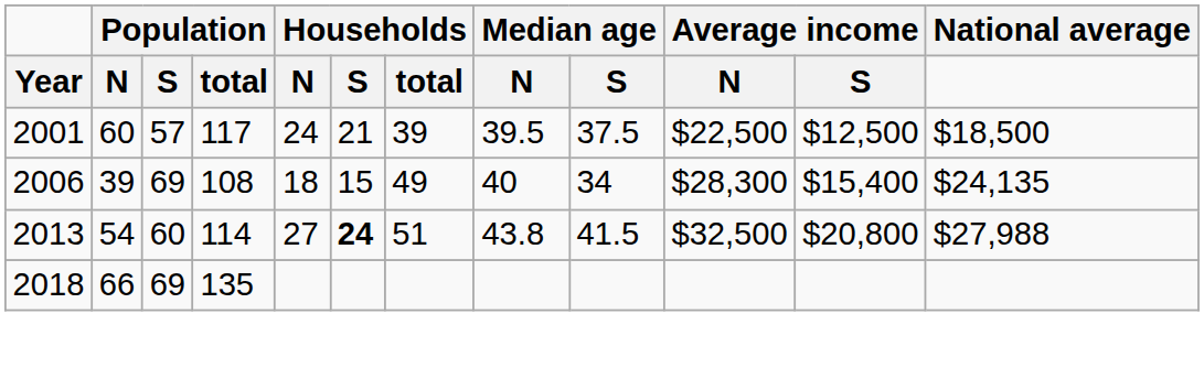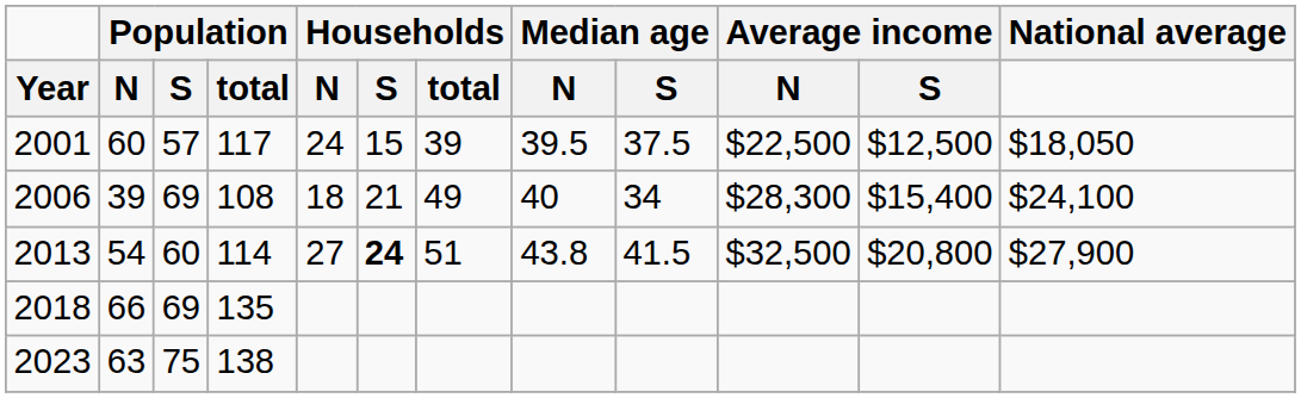2001 | column 6: 21 -> 15
2001 | National average: $18,500 -> $18,050
2006 | column 6: 15 -> 21
2006 | National average: $24,135 -> $24,100
2013 | National average: $27,988 -> $27,900
+ row: 2023 | 63 | 75 | 138
